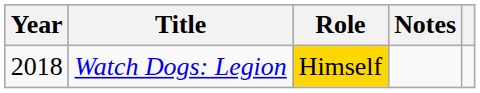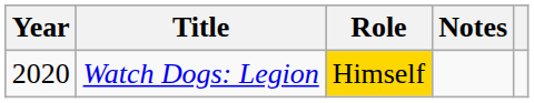Watch Dogs: Legion | Year: 2018 -> 2020
